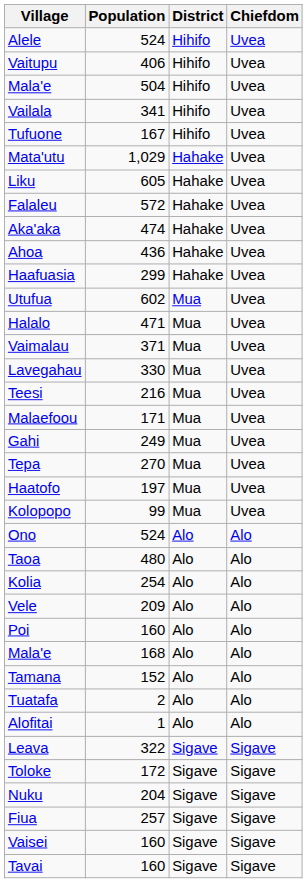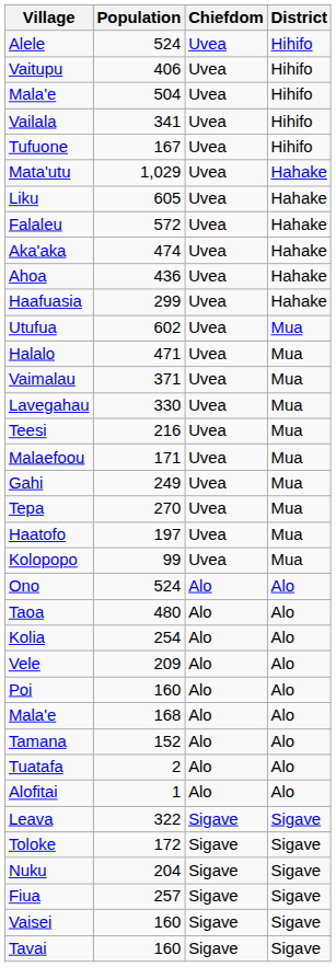columns swapped: District <-> Chiefdom
